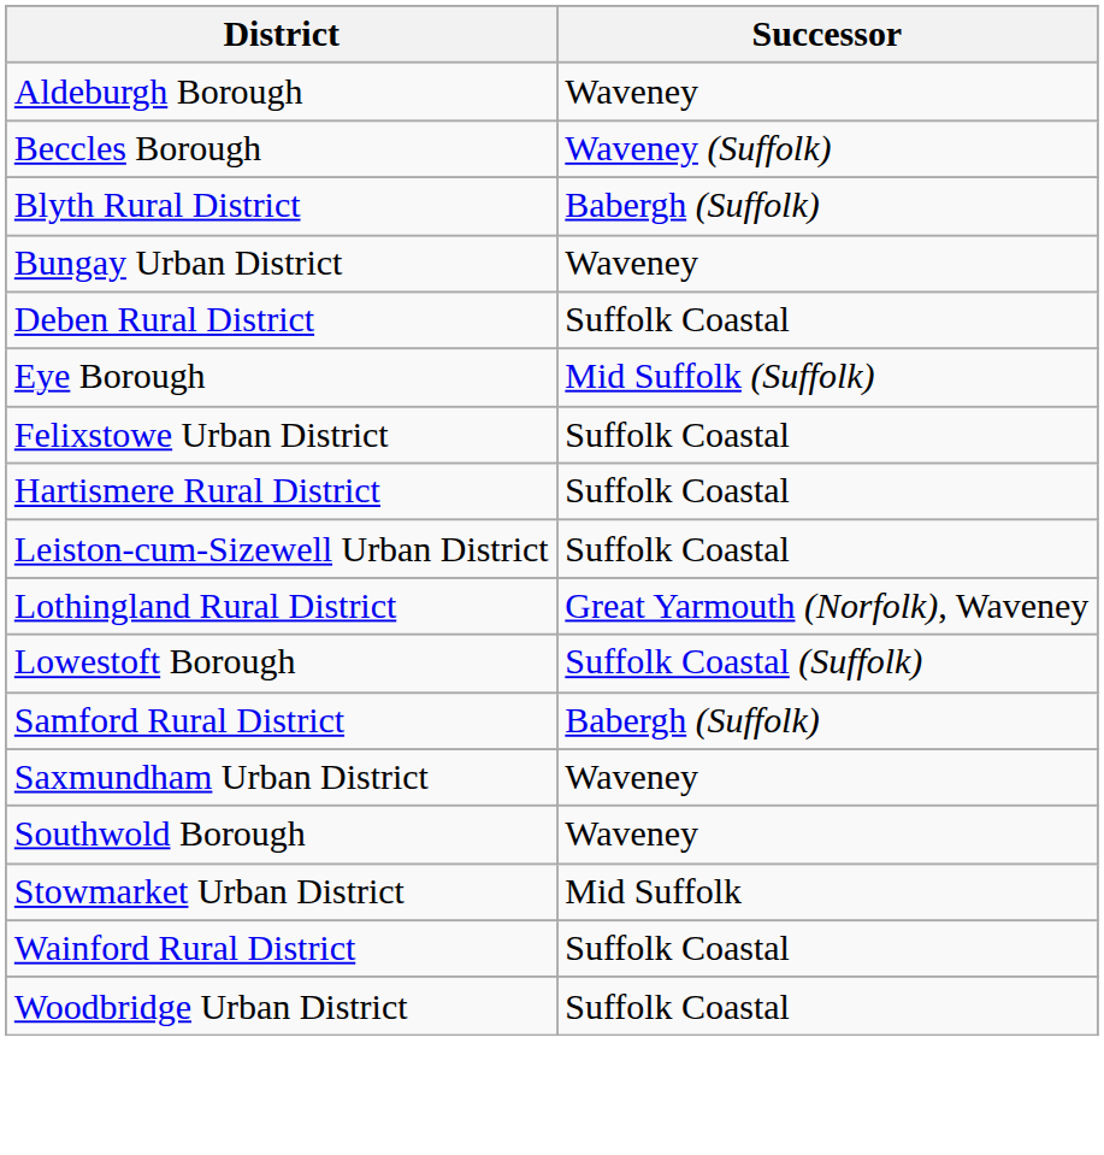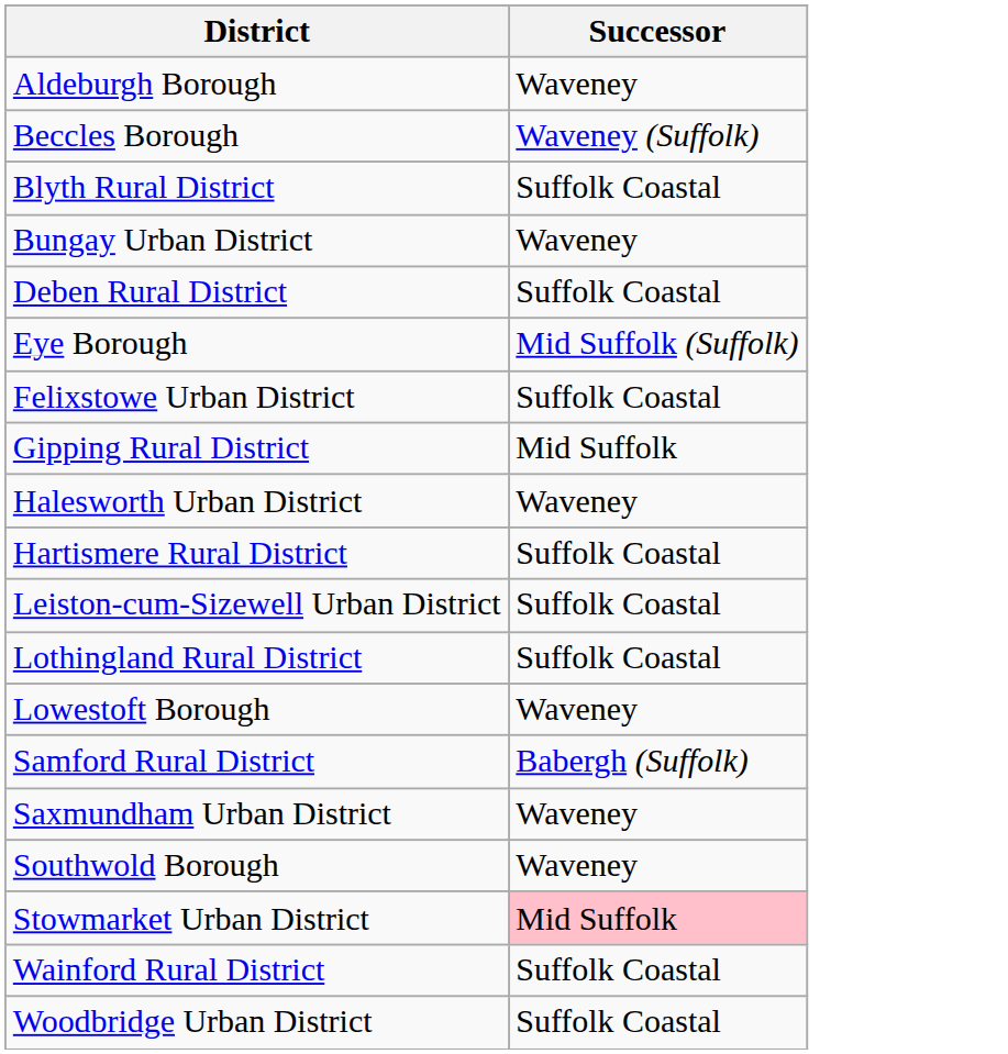Blyth Rural District | Successor: Babergh (Suffolk) -> Suffolk Coastal
+ row: Gipping Rural District | Mid Suffolk
+ row: Halesworth Urban District | Waveney
Lothingland Rural District | Successor: Great Yarmouth (Norfolk), Waveney -> Suffolk Coastal
Lowestoft Borough | Successor: Suffolk Coastal (Suffolk) -> Waveney
Stowmarket Urban District | Successor: no background -> pink background
